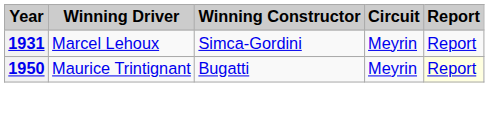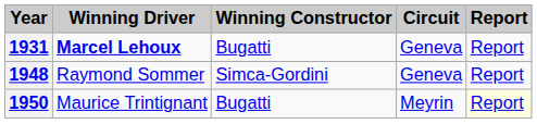1931 | Winning Driver: normal -> bold
1931 | Winning Constructor: Simca-Gordini -> Bugatti
1931 | Circuit: Meyrin -> Geneva
+ row: 1948 | Raymond Sommer | Simca-Gordini | Geneva | Report
